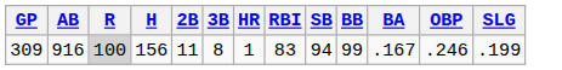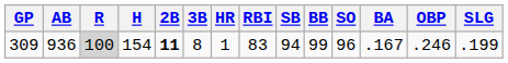+ column: SO | 96
309 | AB: 916 -> 936
309 | H: 156 -> 154
309 | 2B: normal -> bold
